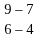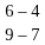rows swapped: 6 – 4 <-> 9 – 7
